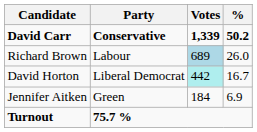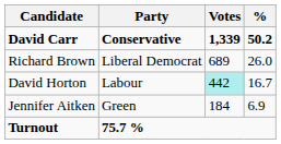Richard Brown | Party: Labour -> Liberal Democrat
Richard Brown | Votes: lightblue background -> no background
David Horton | Party: Liberal Democrat -> Labour
